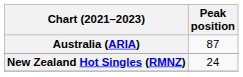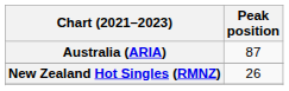New Zealand Hot Singles (RMNZ) | Peak position: 24 -> 26
